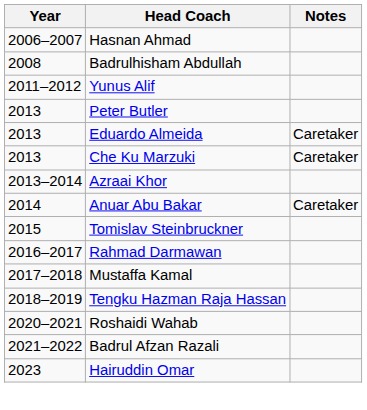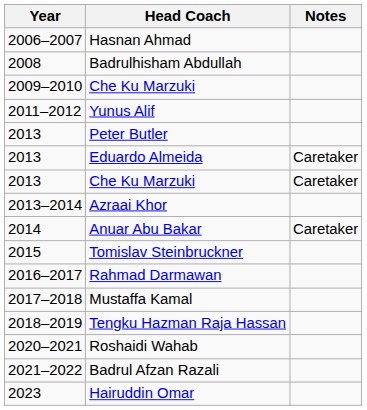+ row: 2009–2010 | Che Ku Marzuki
